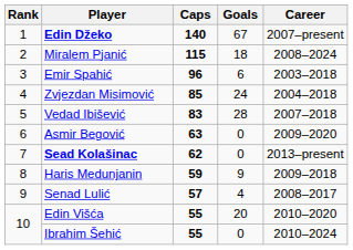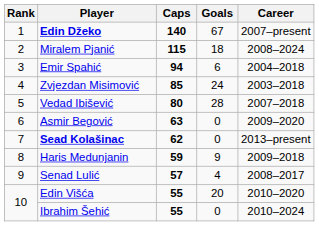Emir Spahić | Caps: 96 -> 94
Emir Spahić | Career: 2003–2018 -> 2004–2018
Zvjezdan Misimović | Career: 2004–2018 -> 2003–2018
Vedad Ibišević | Caps: 83 -> 80
